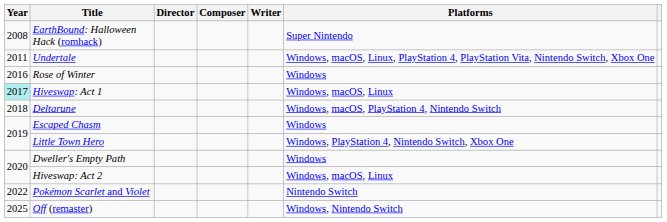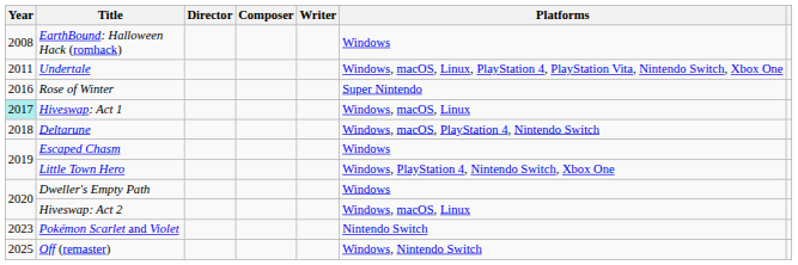EarthBound: Halloween Hack (romhack) | Platforms: Super Nintendo -> Windows
Rose of Winter | Platforms: Windows -> Super Nintendo
Pokémon Scarlet and Violet | Year: 2022 -> 2023
